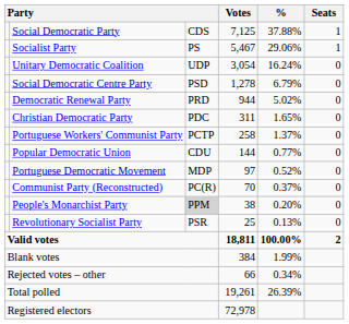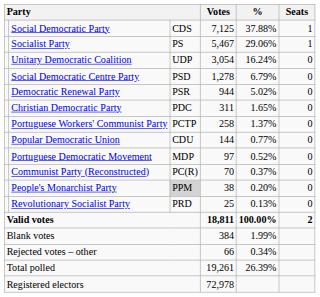Democratic Renewal Party | column 3: PRD -> PSR
Revolutionary Socialist Party | column 3: PSR -> PRD
